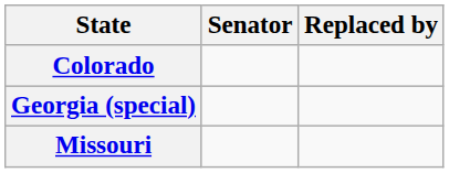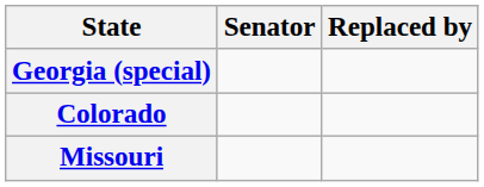rows swapped: Colorado <-> Georgia (special)
